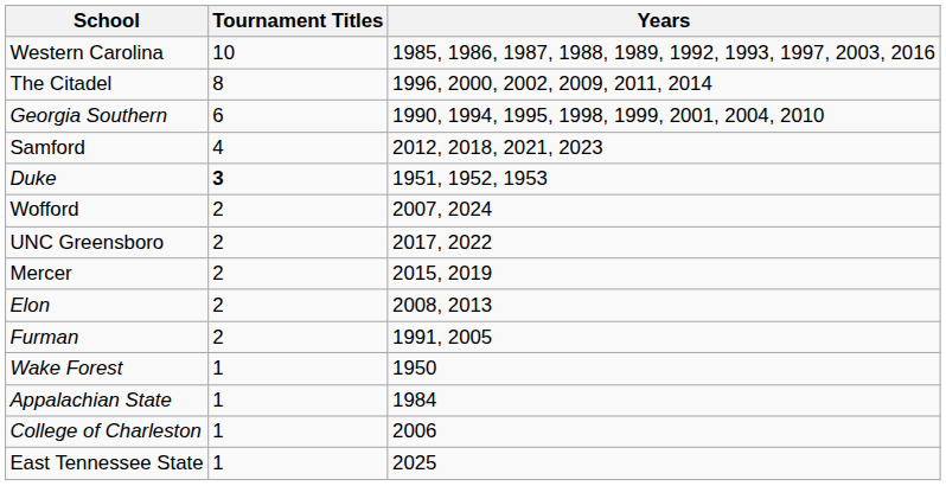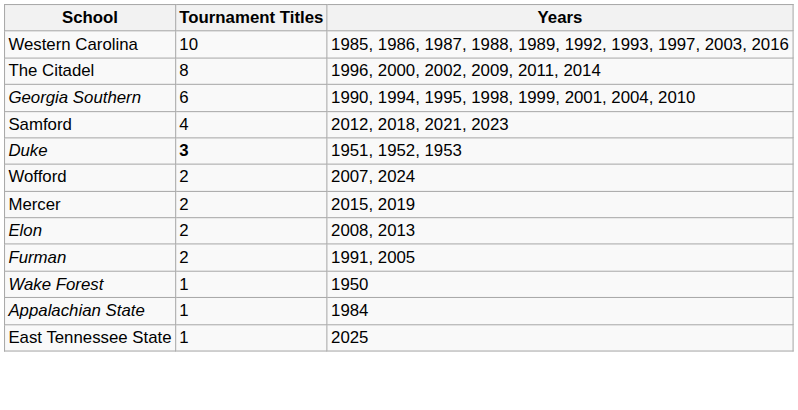- row: UNC Greensboro | 2 | 2017, 2022
- row: College of Charleston | 1 | 2006
